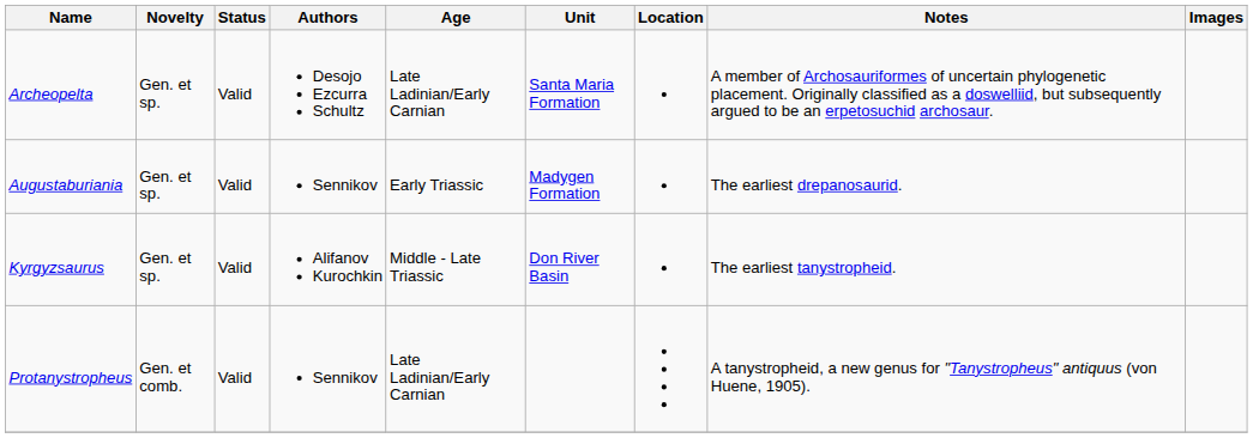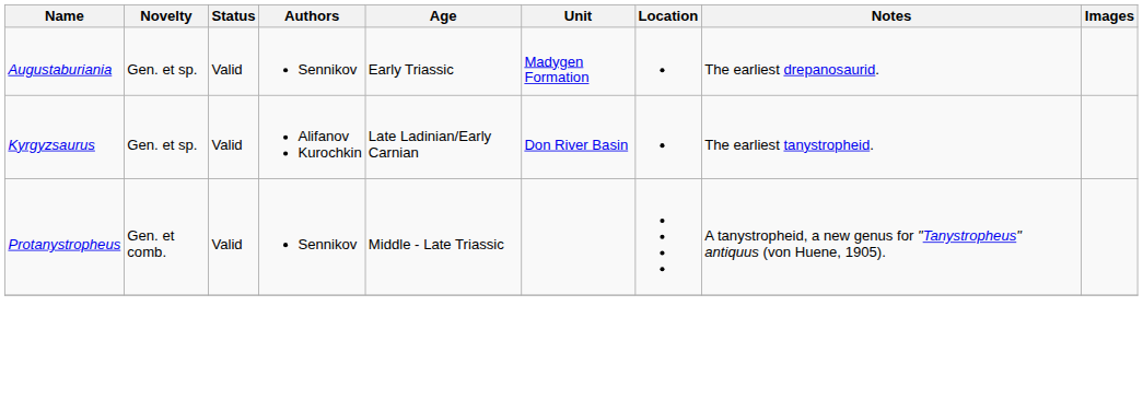- row: Archeopelta | Gen. et sp. | Valid | Desojo Ezcurra Schultz | Late Ladinian/Early Carnian | Santa Maria Formation | A member of Archosauriformes of uncertain phylogenetic placement. Originally classified as a doswelliid, but subsequently argued to be an erpetosuchid archosaur.
Kyrgyzsaurus | Age: Middle - Late Triassic -> Late Ladinian/Early Carnian
Protanystropheus | Age: Late Ladinian/Early Carnian -> Middle - Late Triassic
